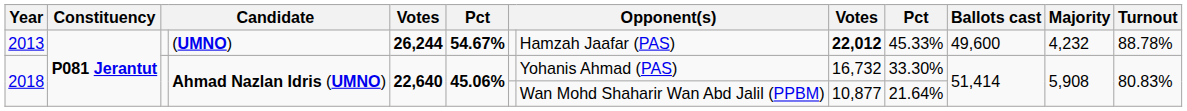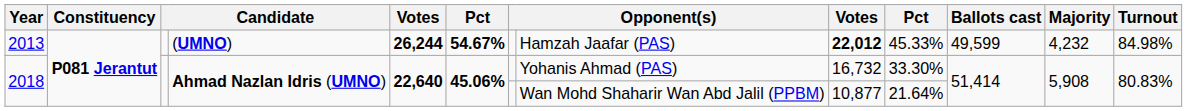2013 | Ballots cast: 49,600 -> 49,599
2013 | Turnout: 88.78% -> 84.98%
